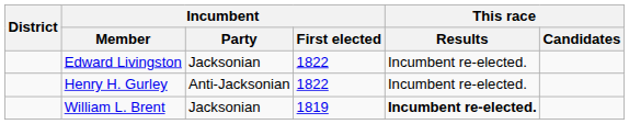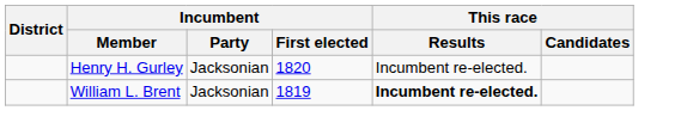- row: Edward Livingston | Jacksonian | 1822 | Incumbent re-elected.
Henry H. Gurley | Incumbent / Party: Anti-Jacksonian -> Jacksonian
Henry H. Gurley | Incumbent / First elected: 1822 -> 1820
